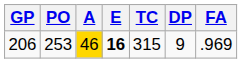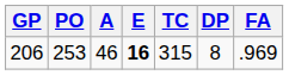206 | A: gold background -> no background
206 | DP: 9 -> 8
